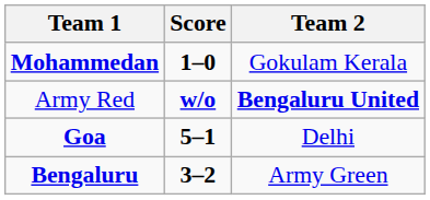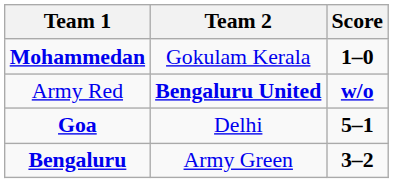columns swapped: Score <-> Team 2
